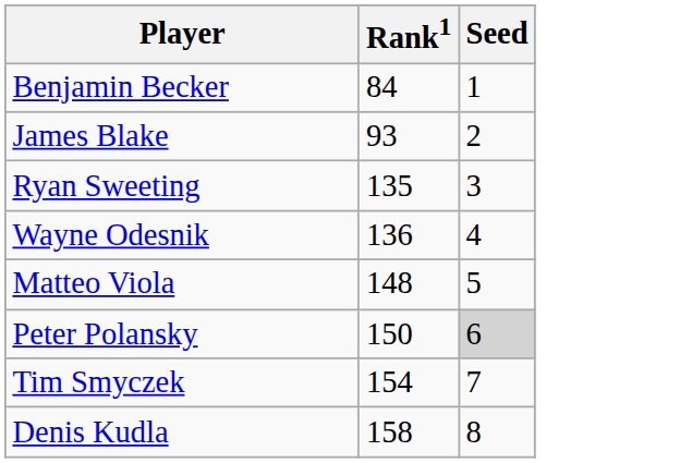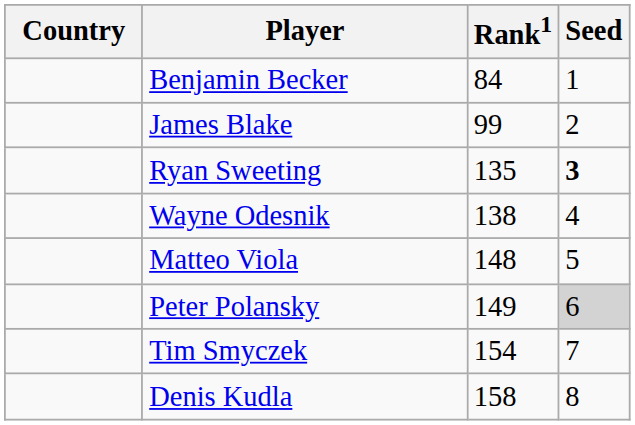+ column: Country
James Blake | Rank1: 93 -> 99
Ryan Sweeting | Seed: normal -> bold
Wayne Odesnik | Rank1: 136 -> 138
Peter Polansky | Rank1: 150 -> 149
